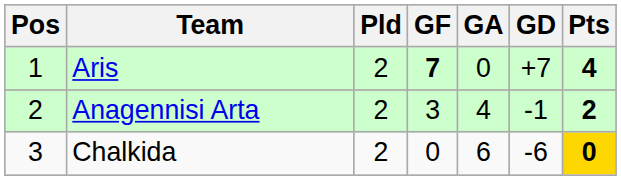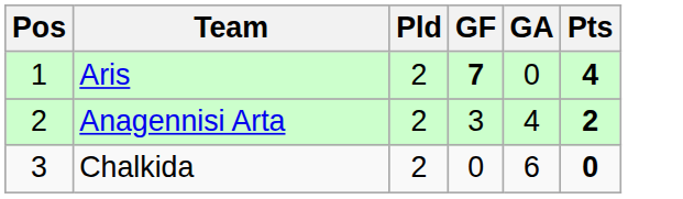- column: GD | +7 | -1 | -6
Chalkida | Pts: gold background -> no background
